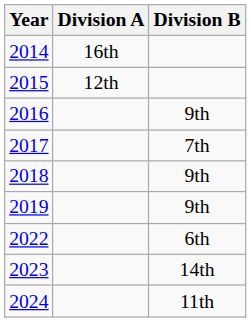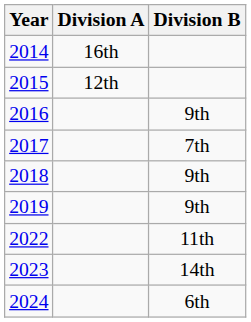2022 | Division B: 6th -> 11th
2024 | Division B: 11th -> 6th
